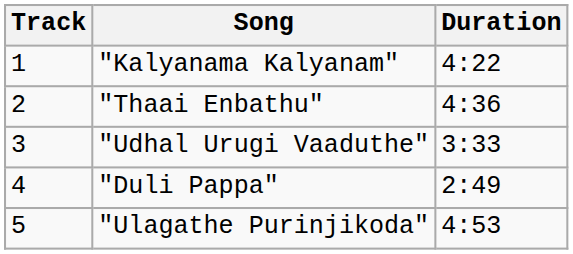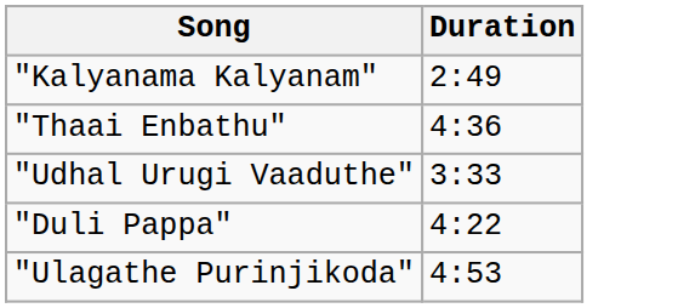- column: Track | 1 | 2 | 3 | 4 | 5
"Kalyanama Kalyanam" | Duration: 4:22 -> 2:49
"Duli Pappa" | Duration: 2:49 -> 4:22
